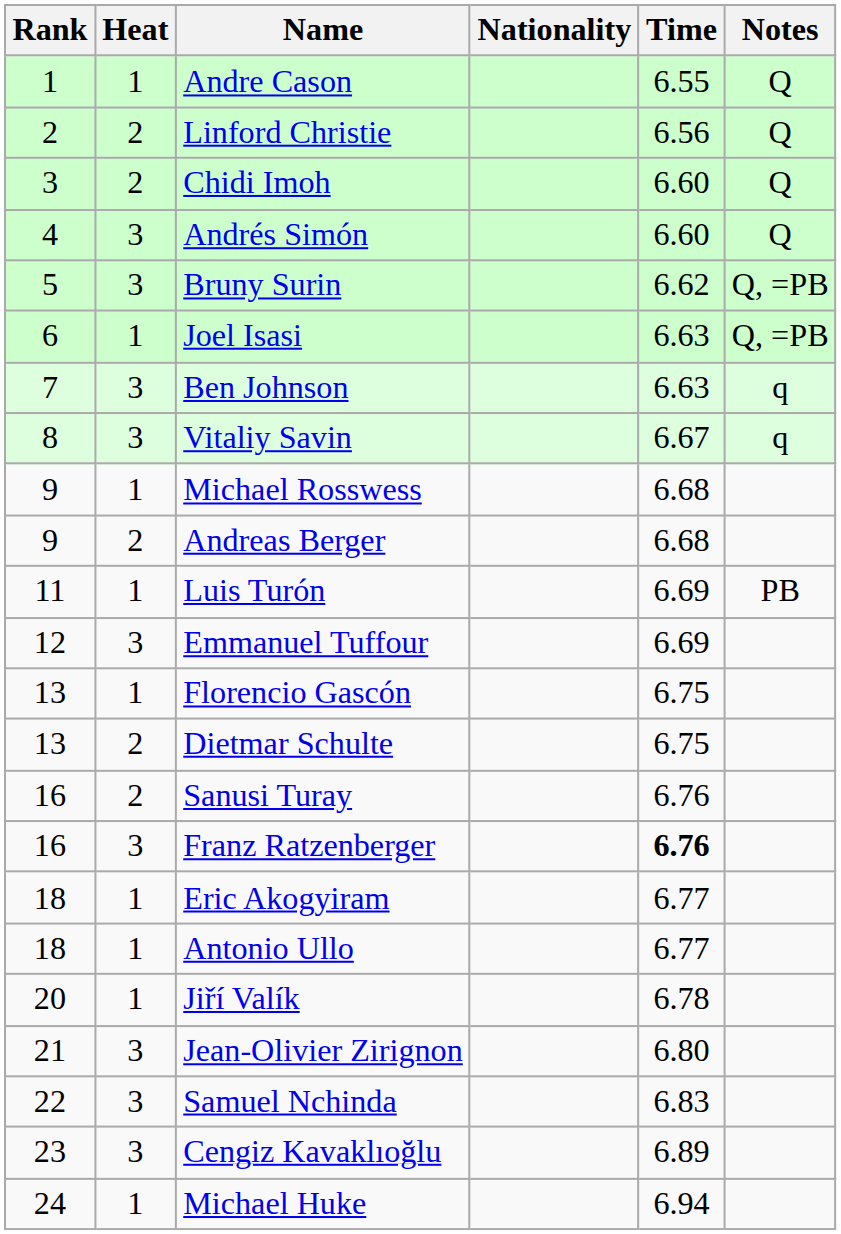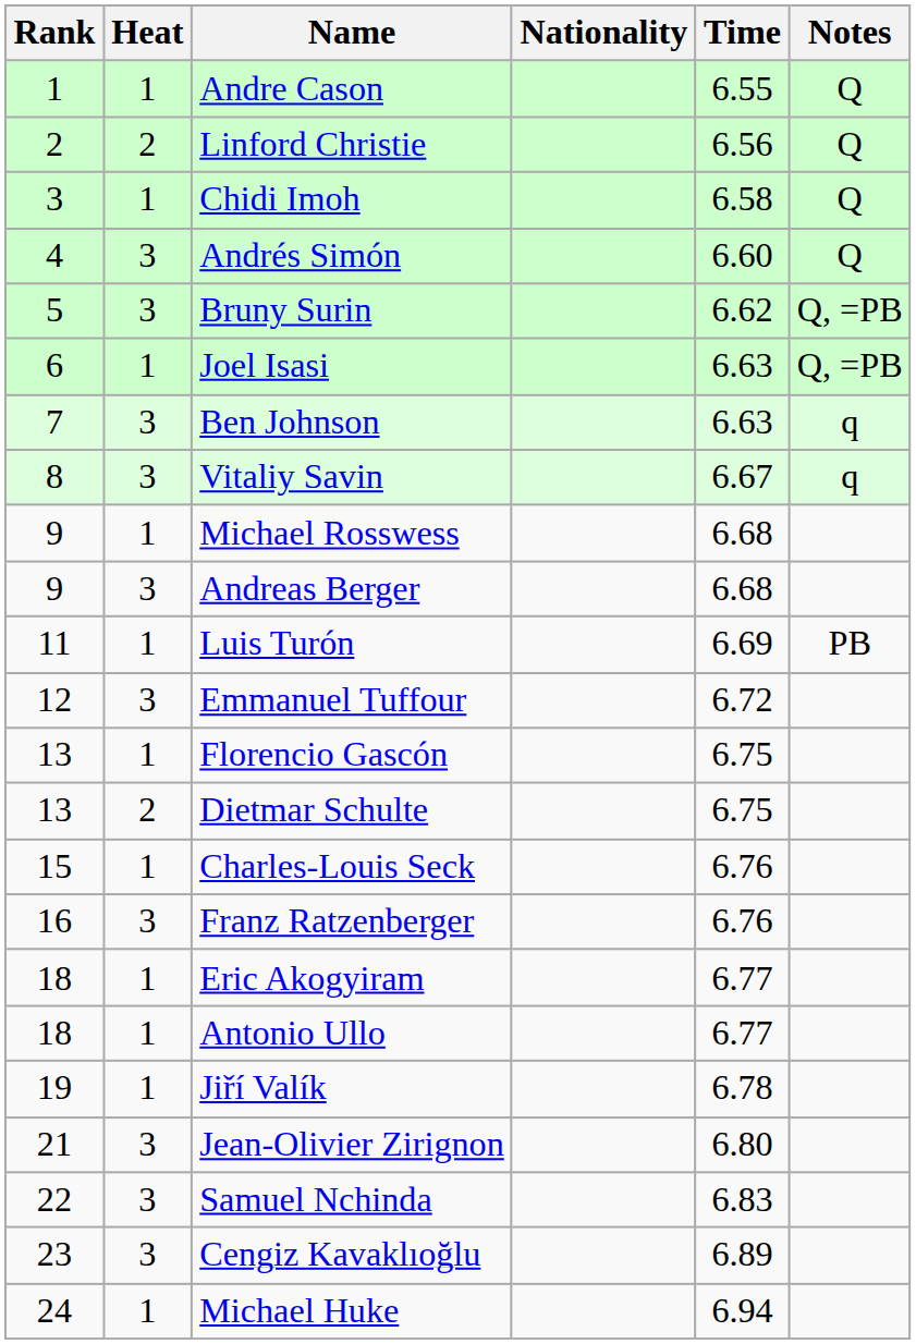Chidi Imoh | Heat: 2 -> 1
Chidi Imoh | Time: 6.60 -> 6.58
Andreas Berger | Heat: 2 -> 3
Emmanuel Tuffour | Time: 6.69 -> 6.72
+ row: 15 | 1 | Charles-Louis Seck | 6.76
- row: 16 | 2 | Sanusi Turay | 6.76
Franz Ratzenberger | Time: bold -> normal
Jiří Valík | Rank: 20 -> 19
